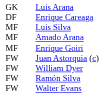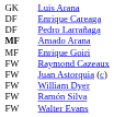+ row: DF | Pedro Larrañaga
- row: MF | Luis Silva
Amado Arana | column 1: normal -> bold
+ row: FW | Raymond Cazeaux
